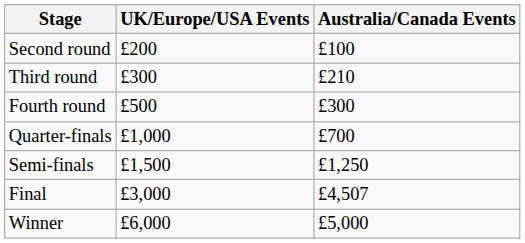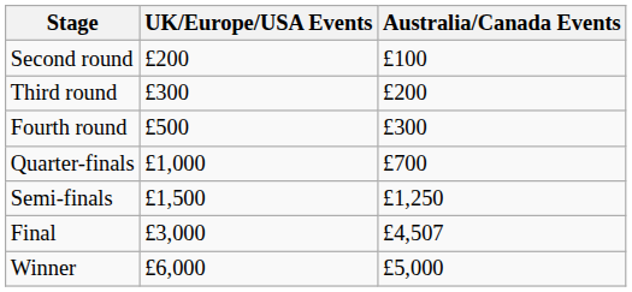Third round | Australia/Canada Events: £210 -> £200
